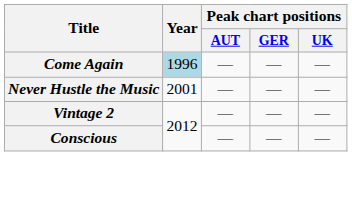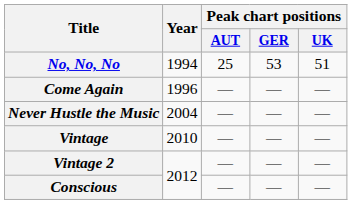+ row: No, No, No | 1994 | 25 | 53 | 51
Come Again | Year: lightblue background -> no background
Never Hustle the Music | Year: 2001 -> 2004
+ row: Vintage | 2010 | — | — | —
